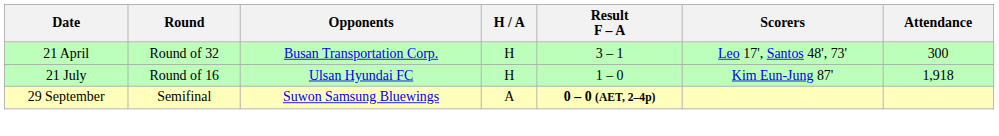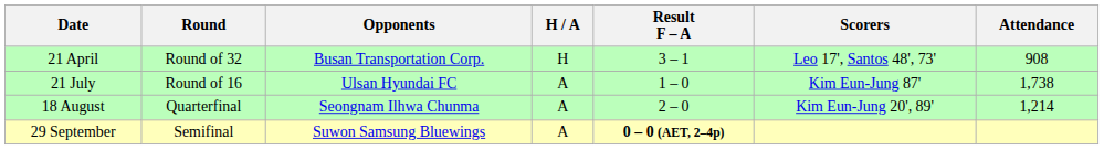21 April | Attendance: 300 -> 908
21 July | H / A: H -> A
21 July | Attendance: 1,918 -> 1,738
+ row: 18 August | Quarterfinal | Seongnam Ilhwa Chunma | A | 2 – 0 | Kim Eun-Jung 20', 89' | 1,214
